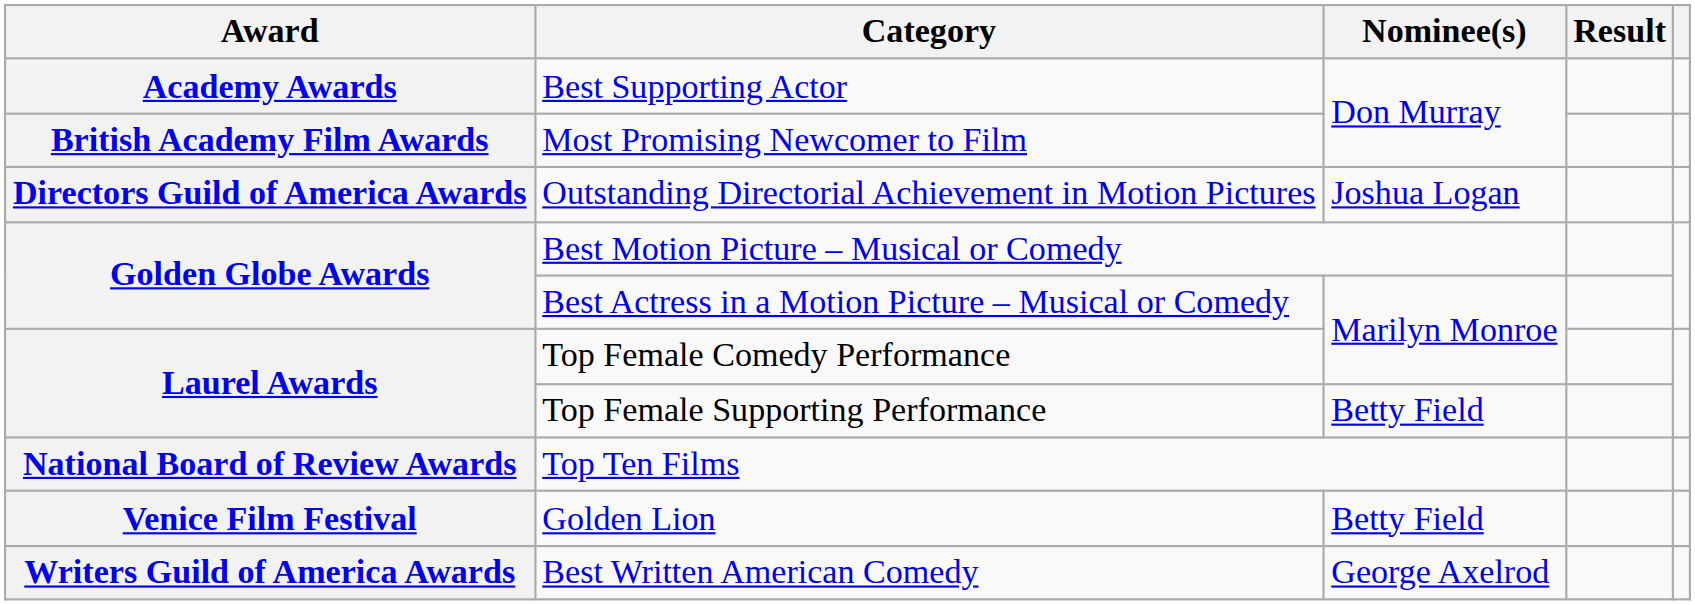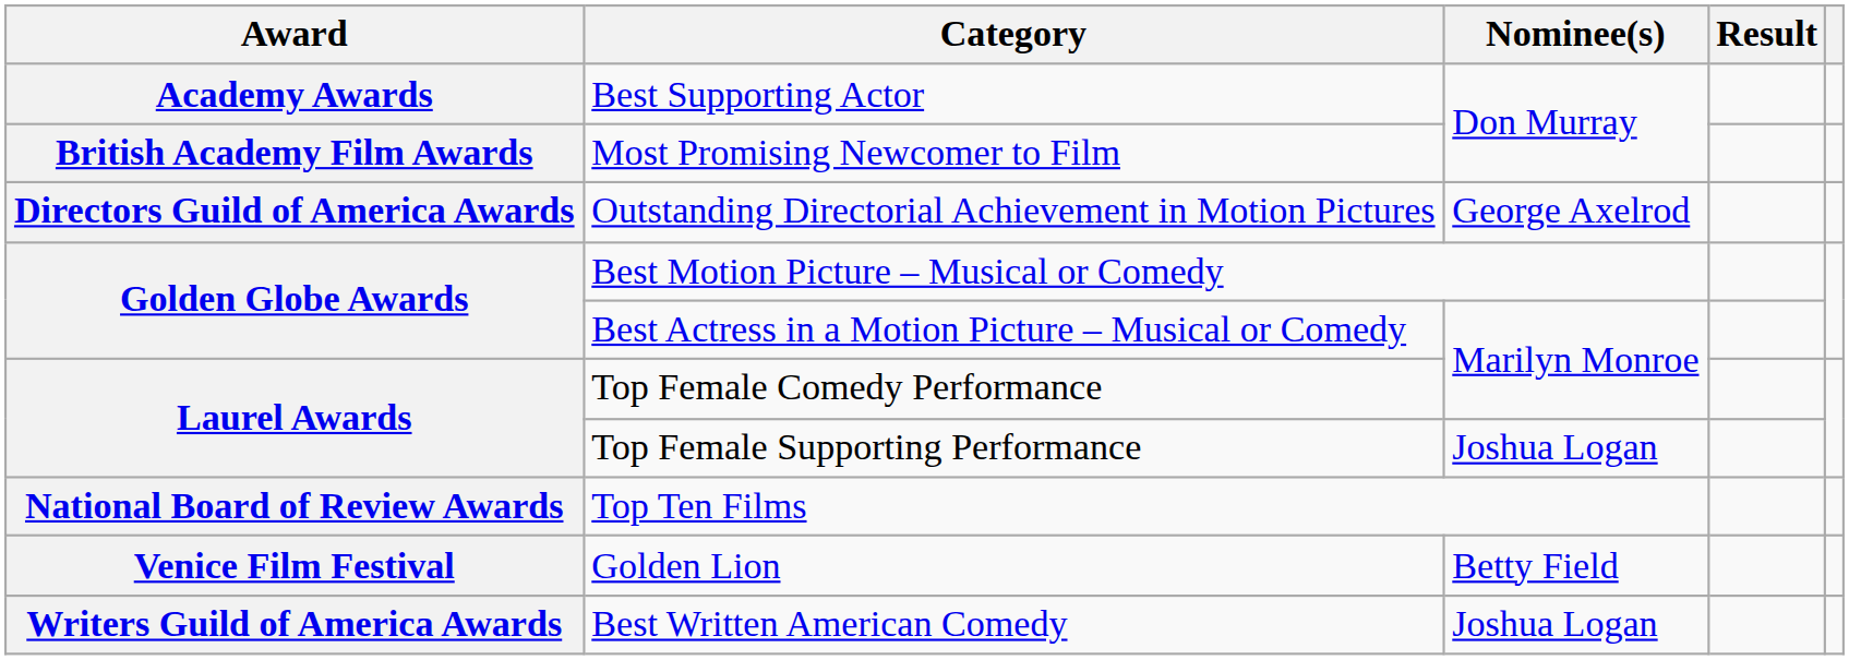Outstanding Directorial Achievement in Motion Pictures | Nominee(s): Joshua Logan -> George Axelrod
Top Female Supporting Performance | Nominee(s): Betty Field -> Joshua Logan
Best Written American Comedy | Nominee(s): George Axelrod -> Joshua Logan
